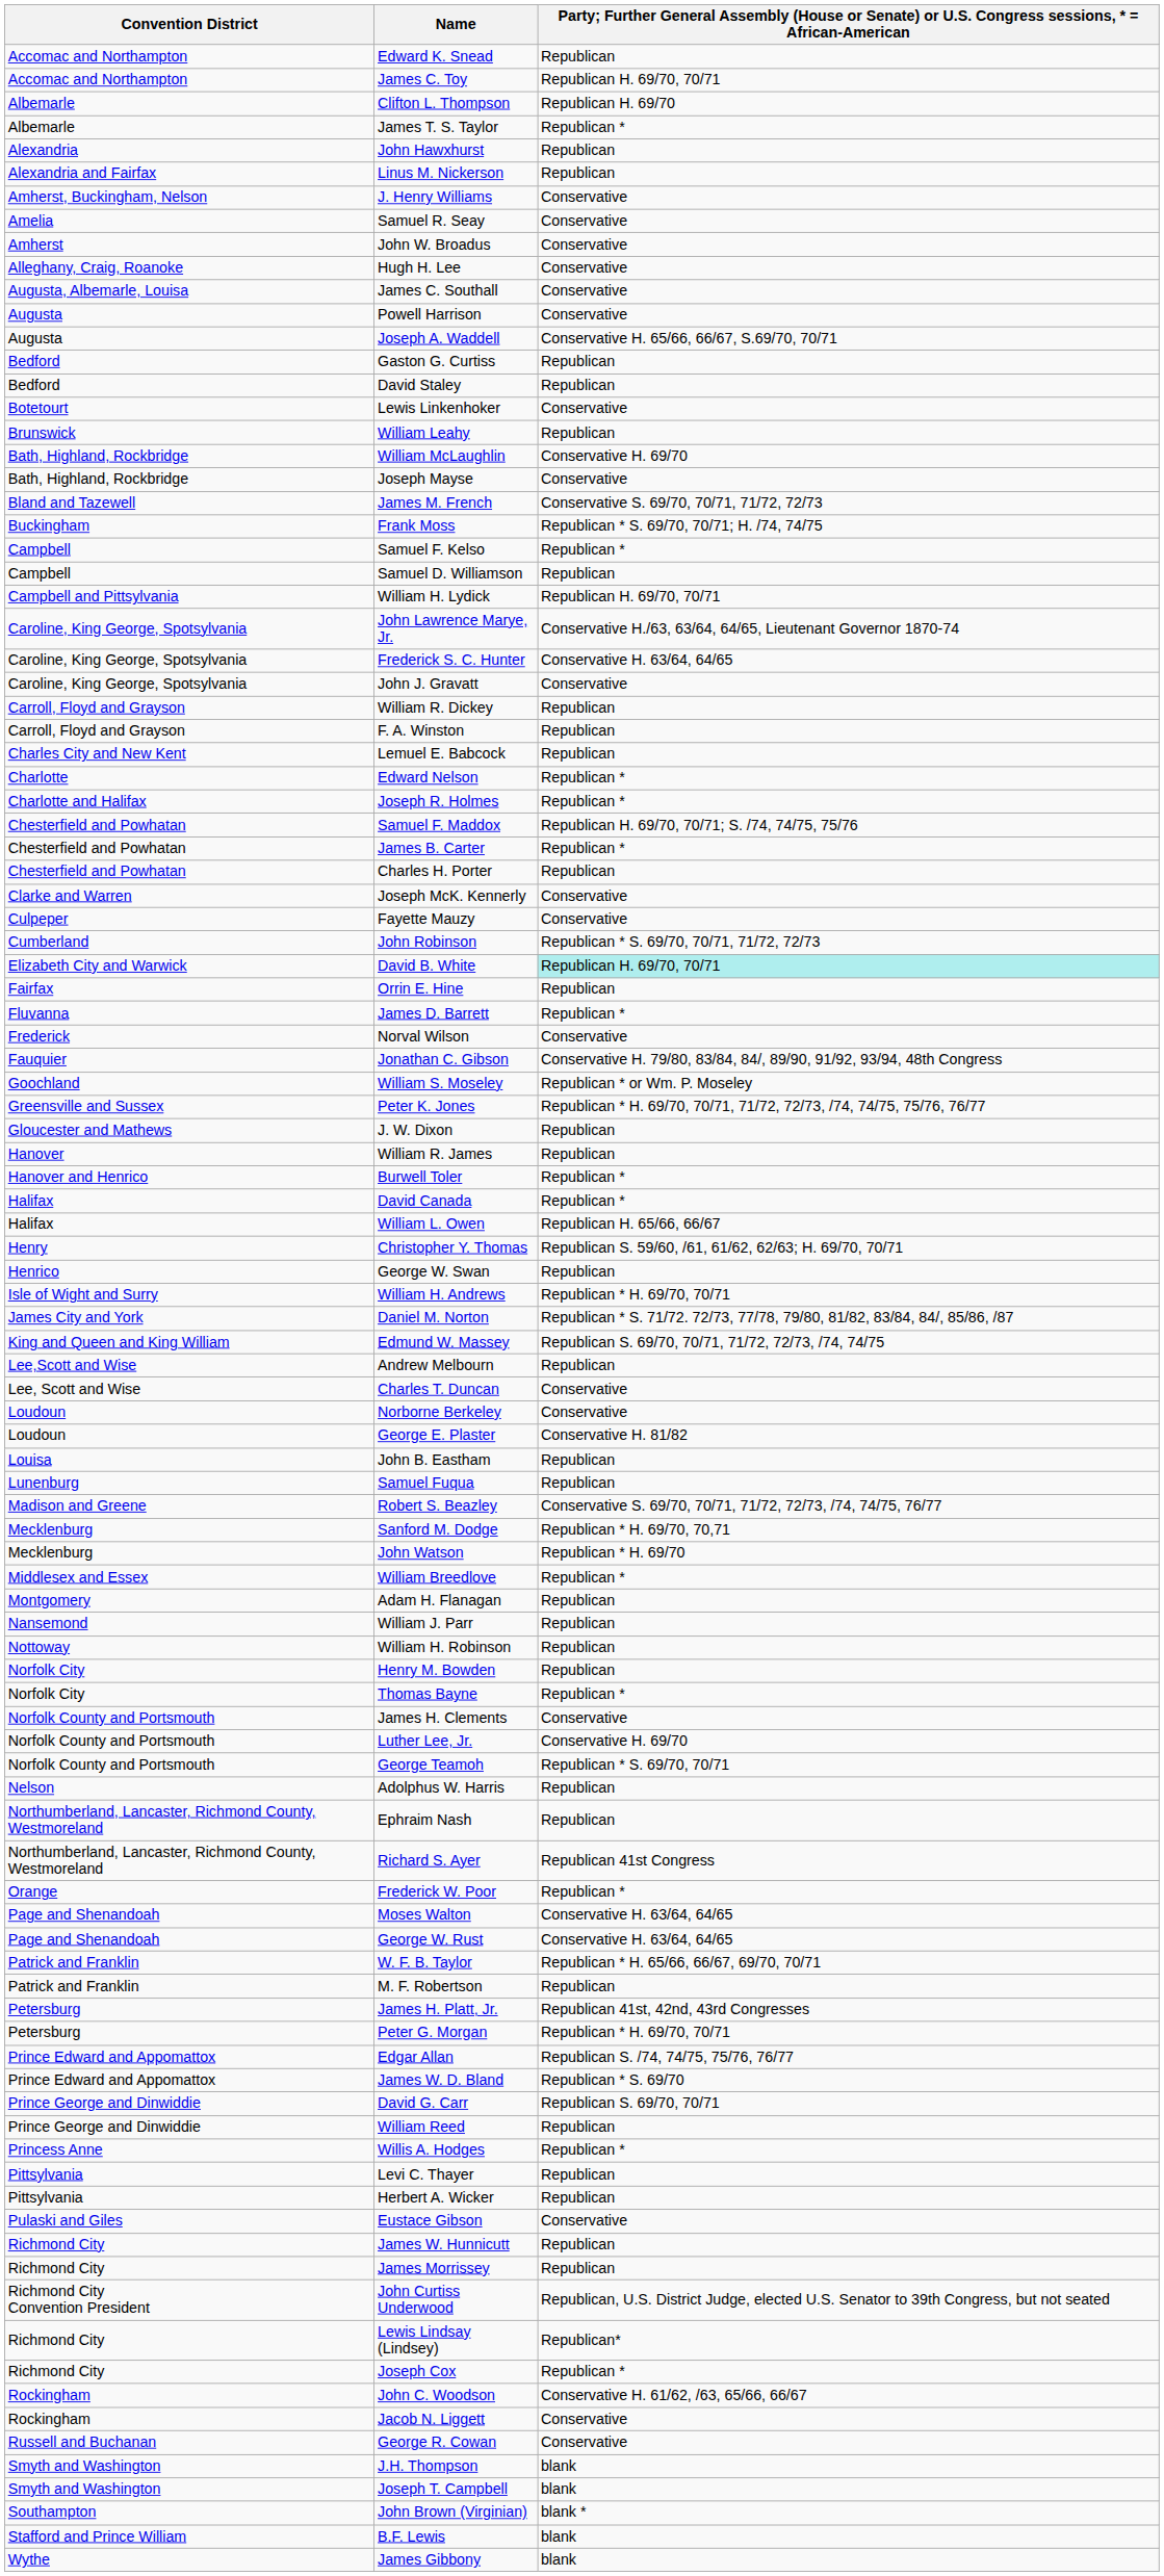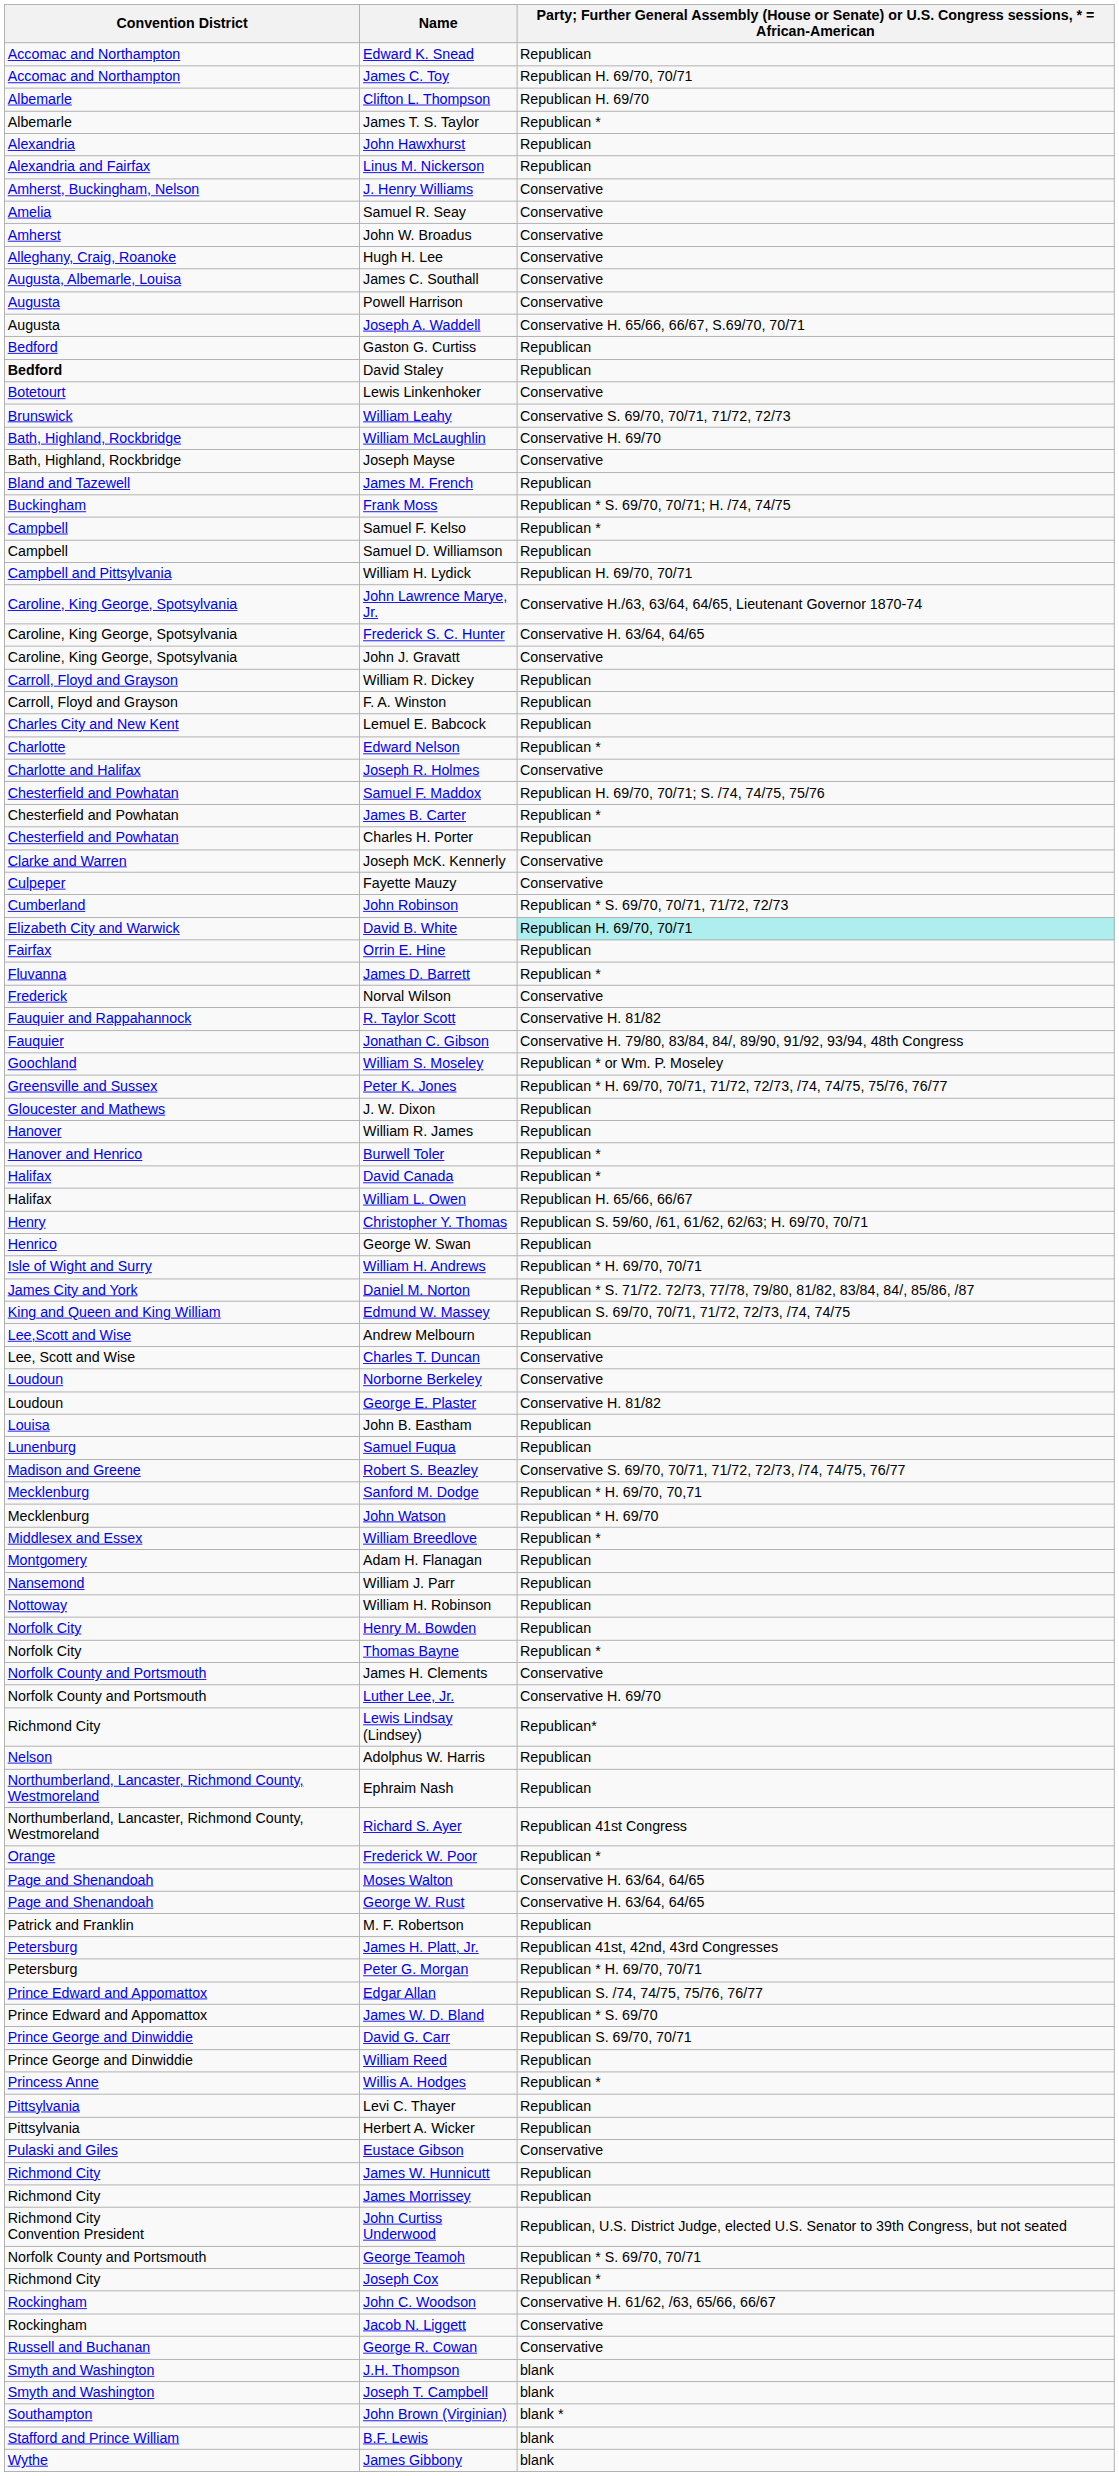David Staley | Convention District: normal -> bold
William Leahy | column 3: Republican -> Conservative S. 69/70, 70/71, 71/72, 72/73
James M. French | column 3: Conservative S. 69/70, 70/71, 71/72, 72/73 -> Republican
Joseph R. Holmes | column 3: Republican * -> Conservative
+ row: Fauquier and Rappahannock | R. Taylor Scott | Conservative H. 81/82
rows swapped: George Teamoh <-> Lewis Lindsay (Lindsey)
- row: Patrick and Franklin | W. F. B. Taylor | Republican * H. 65/66, 66/67, 69/70, 70/71
